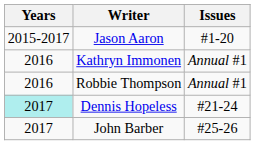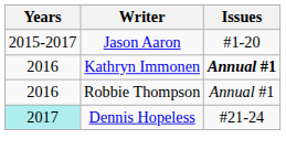Kathryn Immonen | Issues: normal -> bold
- row: 2017 | John Barber | #25-26
